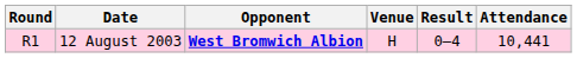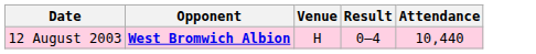- column: Round | R1
12 August 2003 | Attendance: 10,441 -> 10,440
